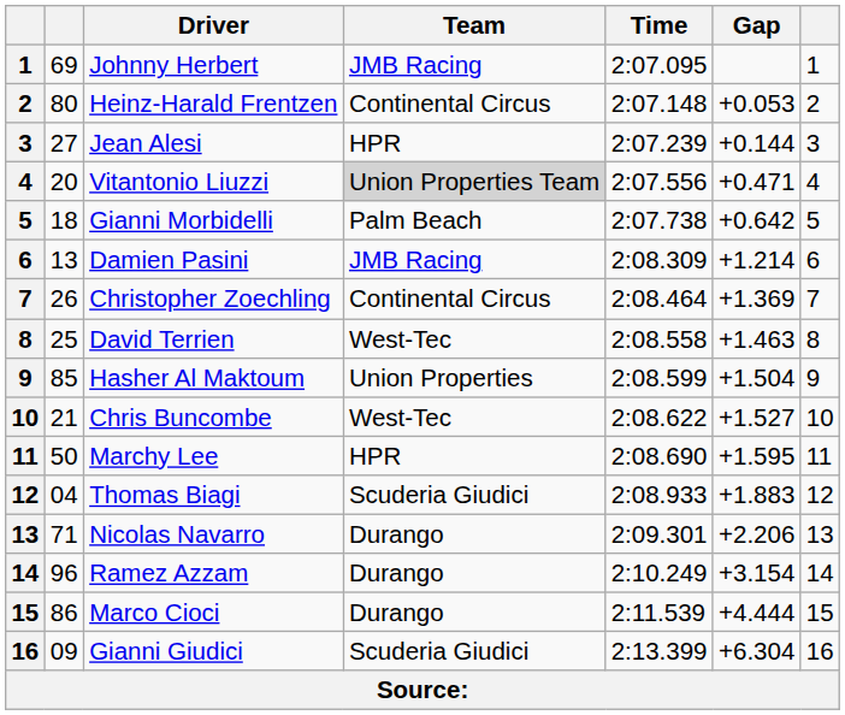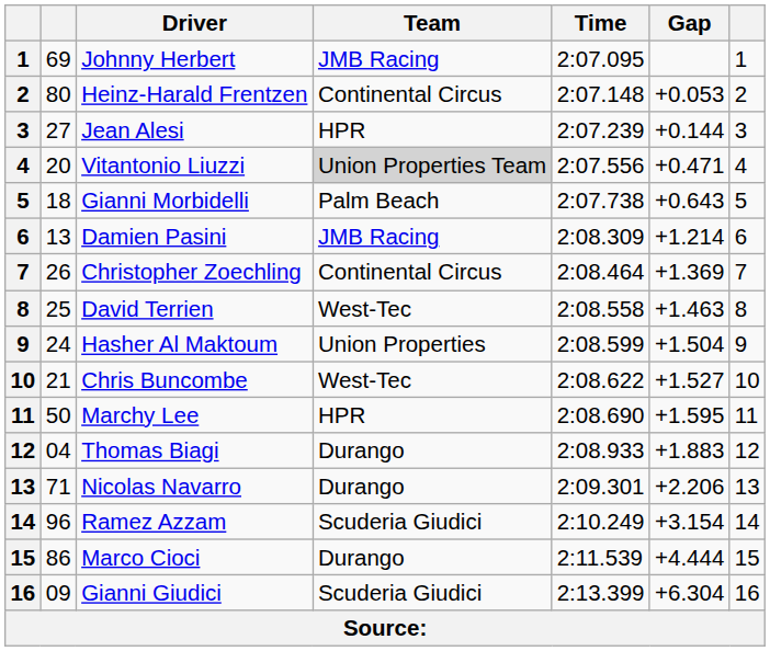Gianni Morbidelli | Gap: +0.642 -> +0.643
Hasher Al Maktoum | column 2: 85 -> 24
Thomas Biagi | Team: Scuderia Giudici -> Durango
Ramez Azzam | Team: Durango -> Scuderia Giudici
